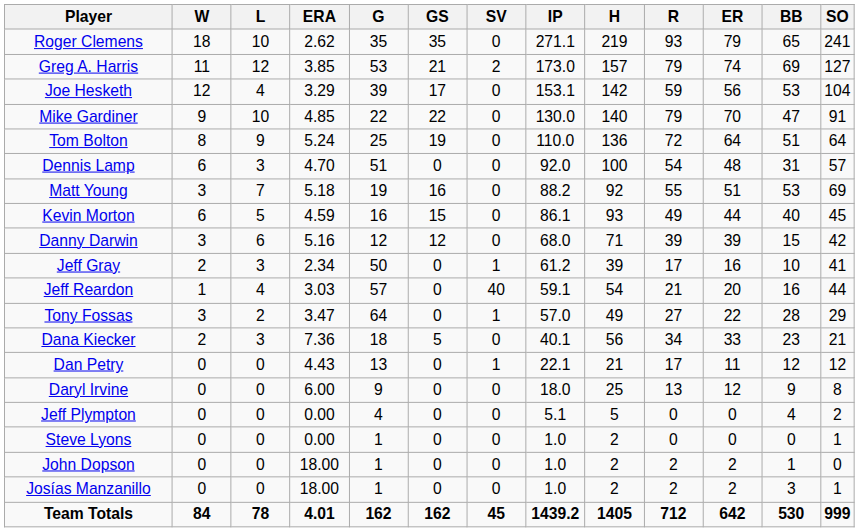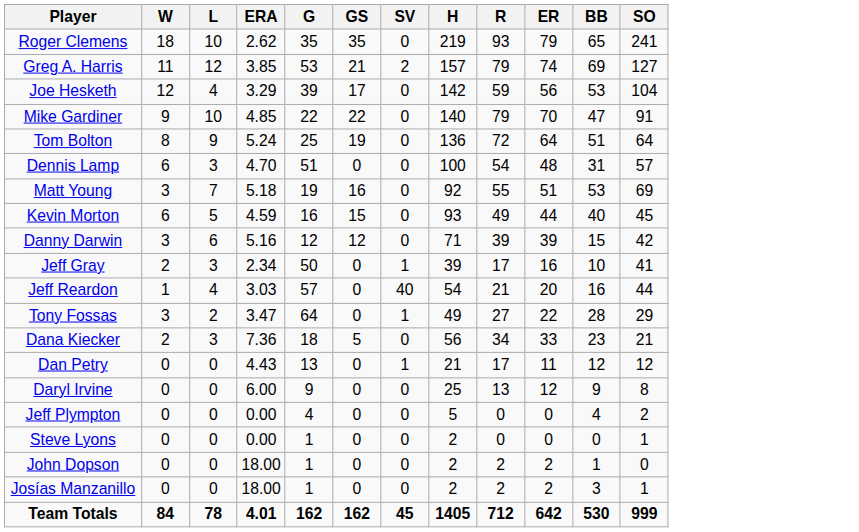- column: IP | 271.1 | 173.0 | 153.1 | 130.0 | 110.0 | 92.0 | 88.2 | 86.1 | 68.0 | 61.2 | 59.1 | 57.0 | 40.1 | 22.1 | 18.0 | 5.1 | 1.0 | 1.0 | 1.0 | 1439.2
